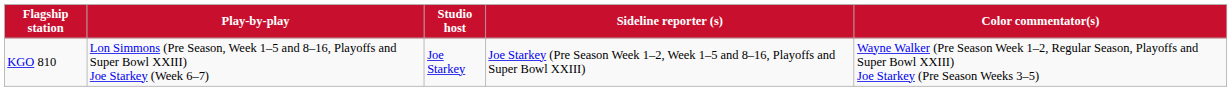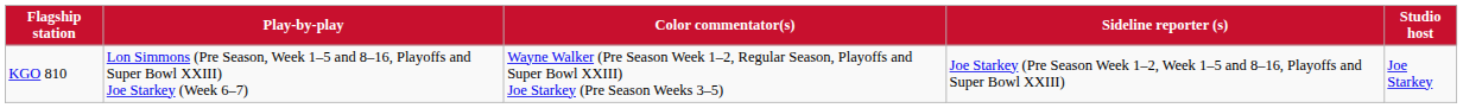columns swapped: Color commentator(s) <-> Studio host
